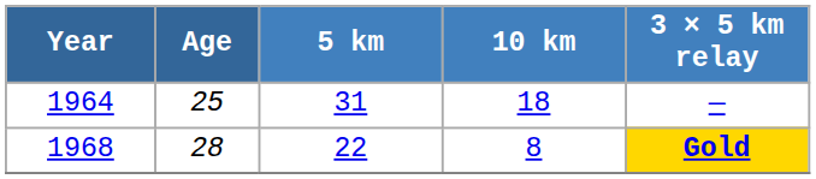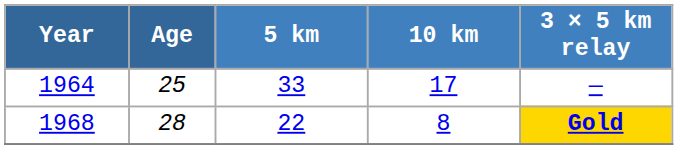1964 | 5 km: 31 -> 33
1964 | 10 km: 18 -> 17
